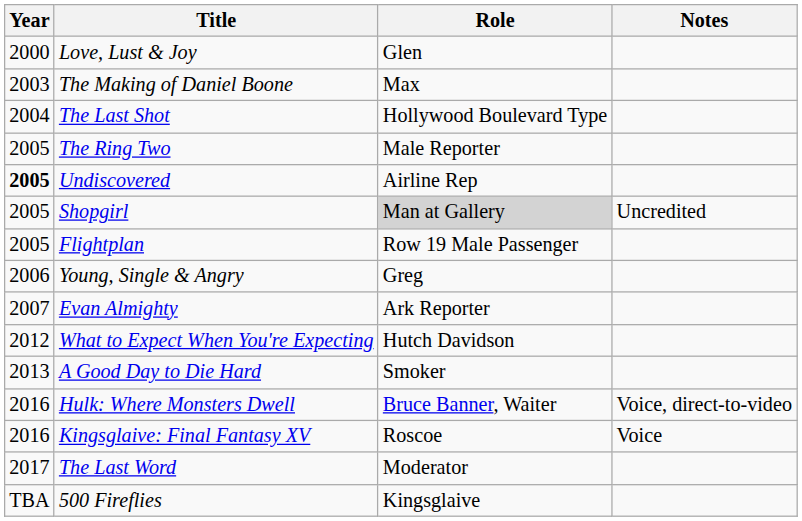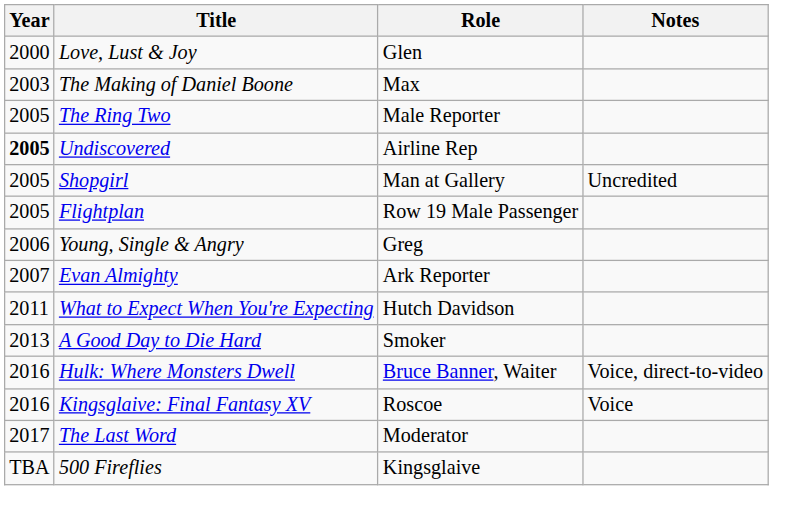- row: 2004 | The Last Shot | Hollywood Boulevard Type
Shopgirl | Role: lightgrey background -> no background
What to Expect When You're Expecting | Year: 2012 -> 2011
